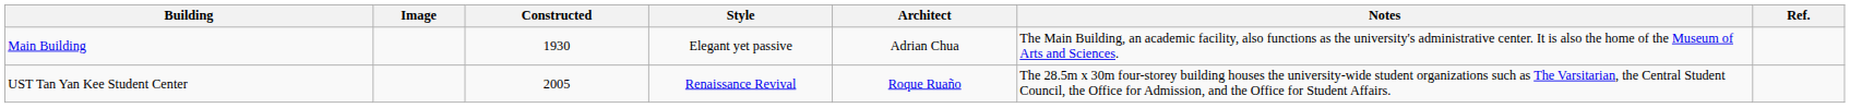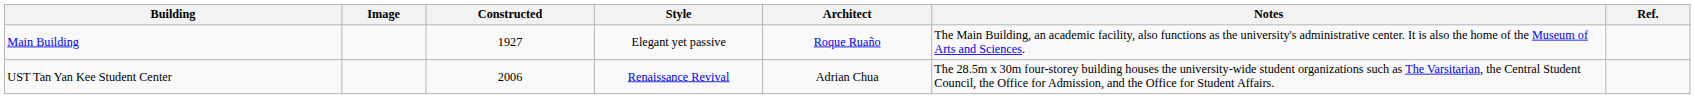Main Building | Constructed: 1930 -> 1927
Main Building | Architect: Adrian Chua -> Roque Ruaño
UST Tan Yan Kee Student Center | Constructed: 2005 -> 2006
UST Tan Yan Kee Student Center | Architect: Roque Ruaño -> Adrian Chua
